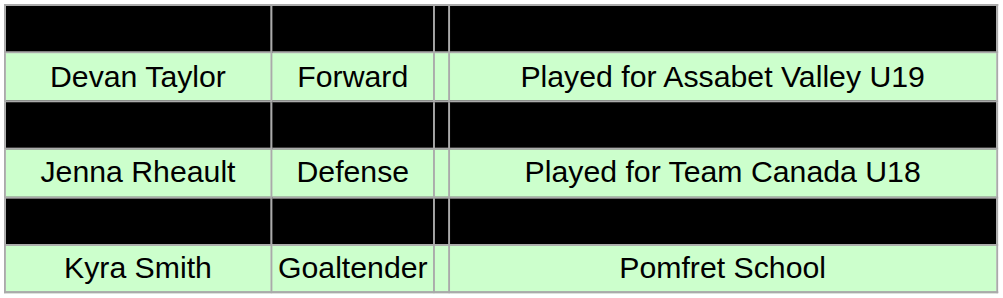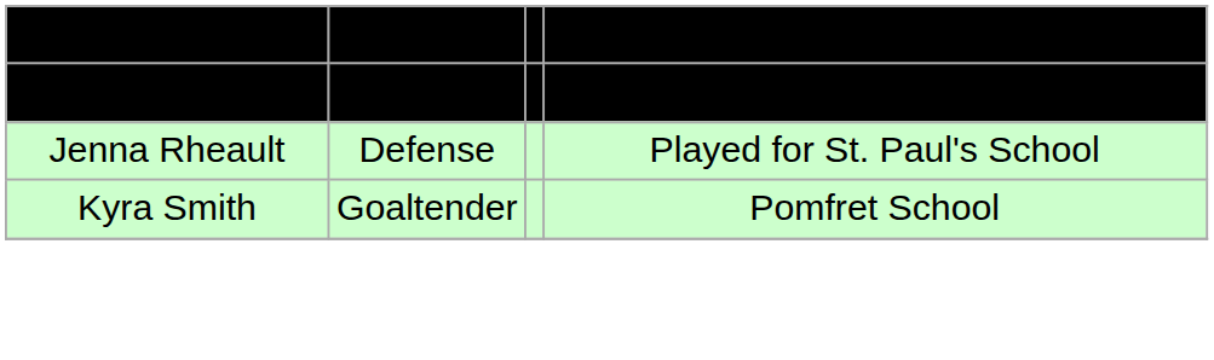- row: Devan Taylor | Forward | Played for Assabet Valley U19
Marie-Jo Pelletier | column 2: bold -> normal
Marie-Jo Pelletier | column 4: Played for St. Paul's School -> Played for Team Canada U18
Jenna Rheault | column 4: Played for Team Canada U18 -> Played for St. Paul's School
- row: Hilary Cashin | Goaltender | Played for New Hampton School
